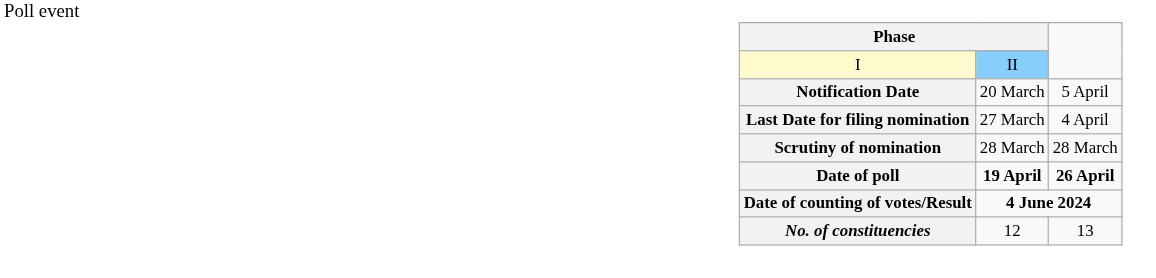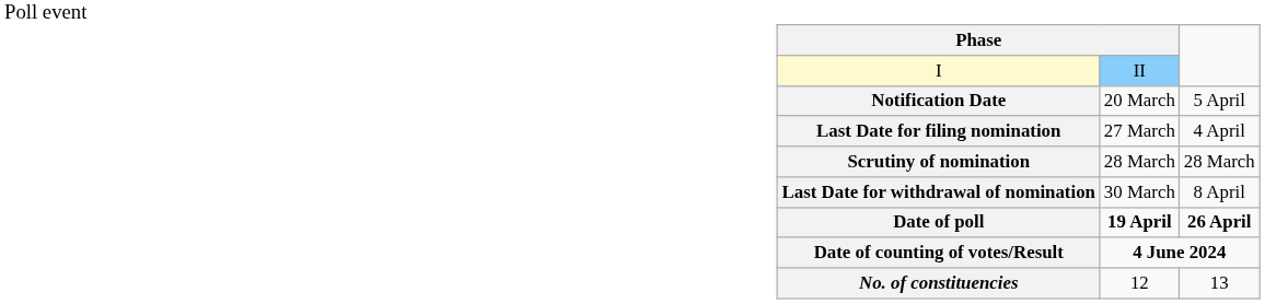+ row: Last Date for withdrawal of nomination | 30 March | 8 April
